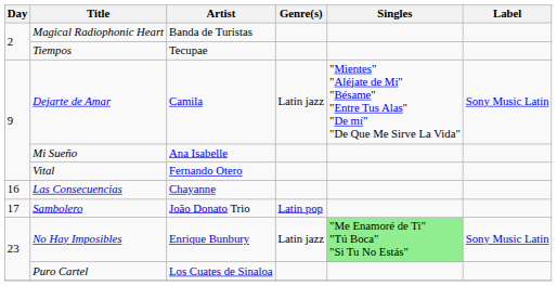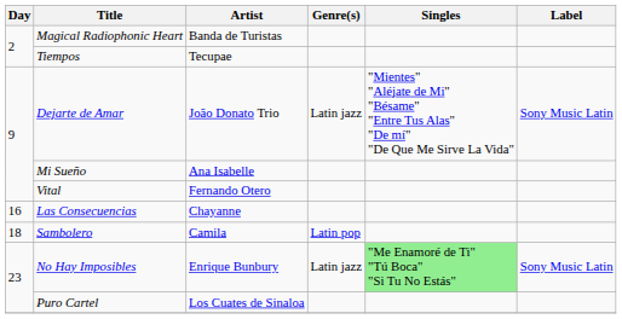Dejarte de Amar | Artist: Camila -> João Donato Trio
Sambolero | Day: 17 -> 18
Sambolero | Artist: João Donato Trio -> Camila
